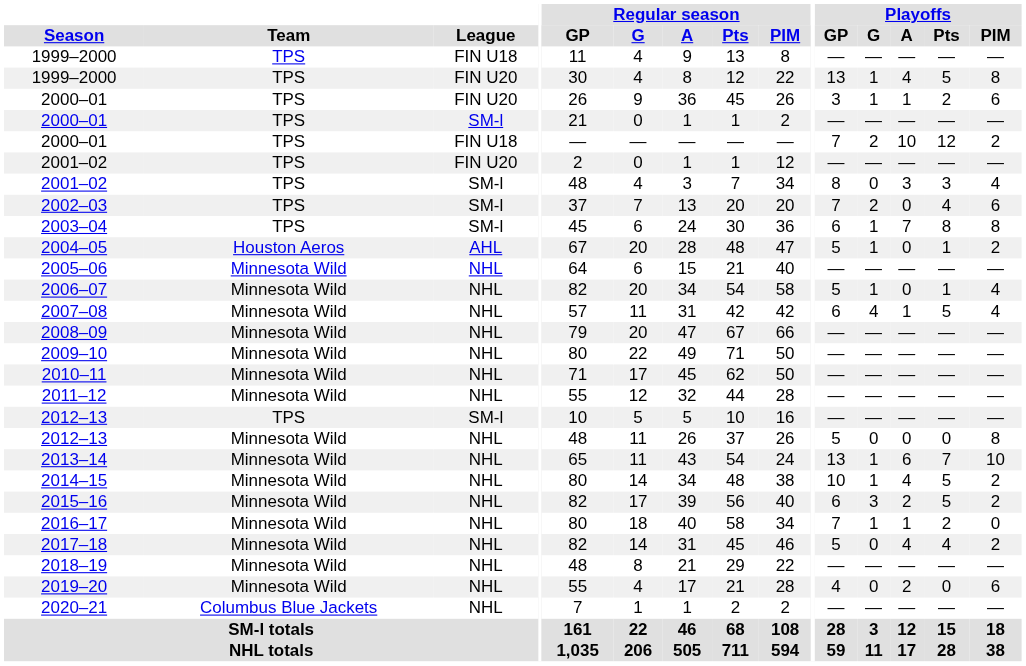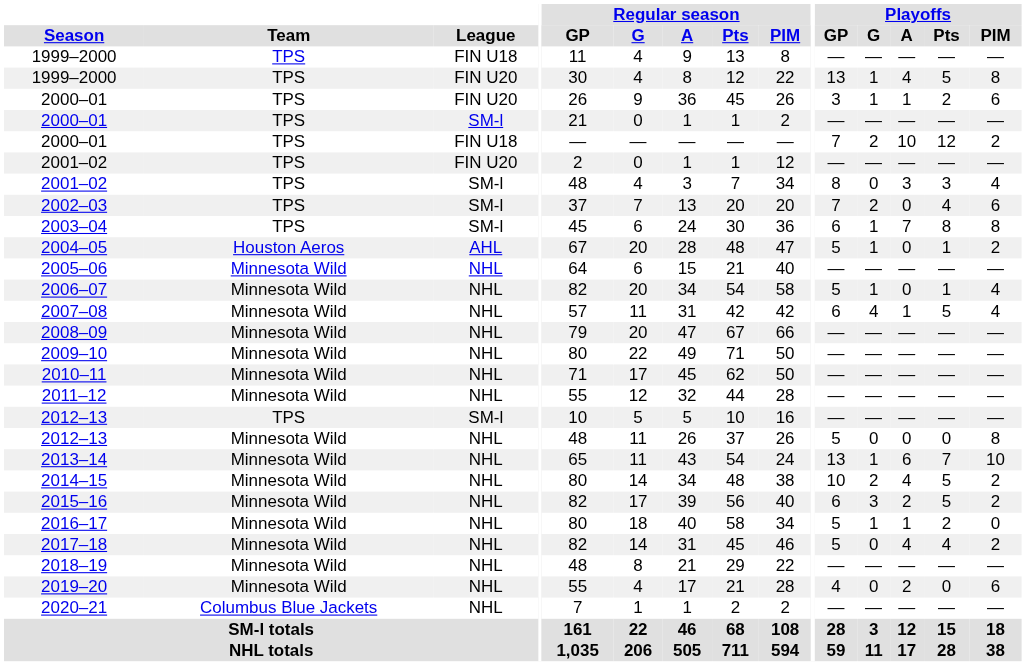2014–15 | Playoffs / G: 1 -> 2
2016–17 | Playoffs / GP: 7 -> 5
